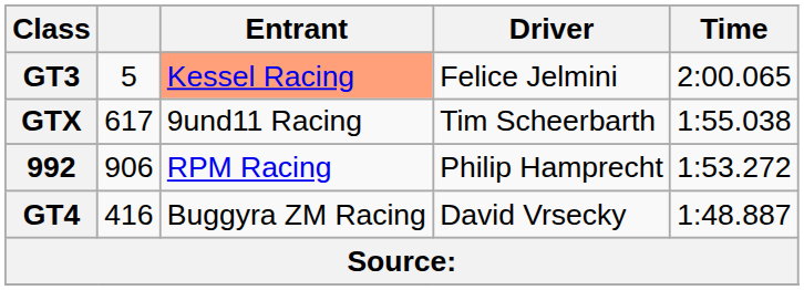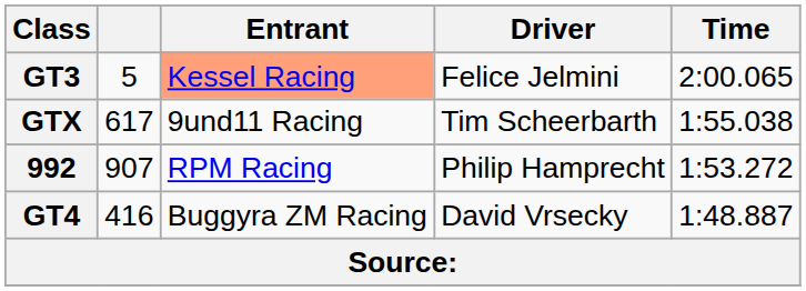992 | column 2: 906 -> 907
